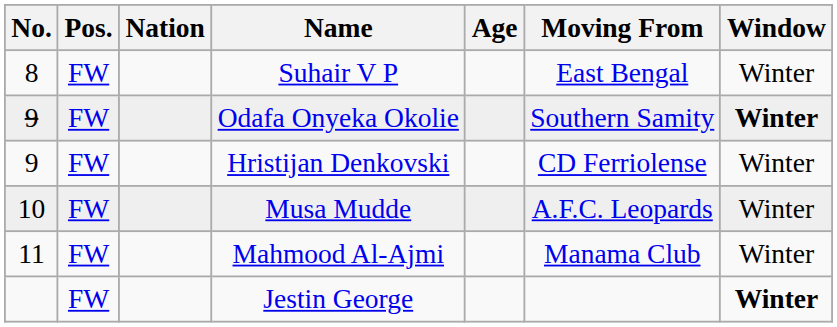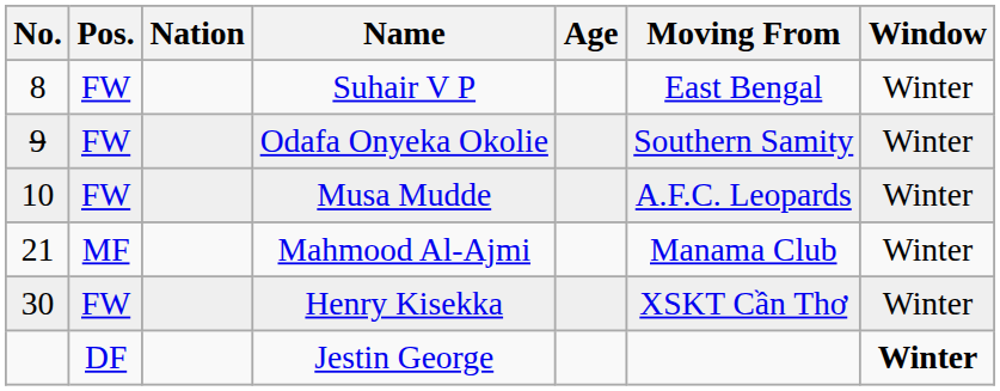Odafa Onyeka Okolie | Window: bold -> normal
- row: 9 | FW | Hristijan Denkovski | CD Ferriolense | Winter
Mahmood Al-Ajmi | No.: 11 -> 21
Mahmood Al-Ajmi | Pos.: FW -> MF
+ row: 30 | FW | Henry Kisekka | XSKT Cần Thơ | Winter
Jestin George | Pos.: FW -> DF
